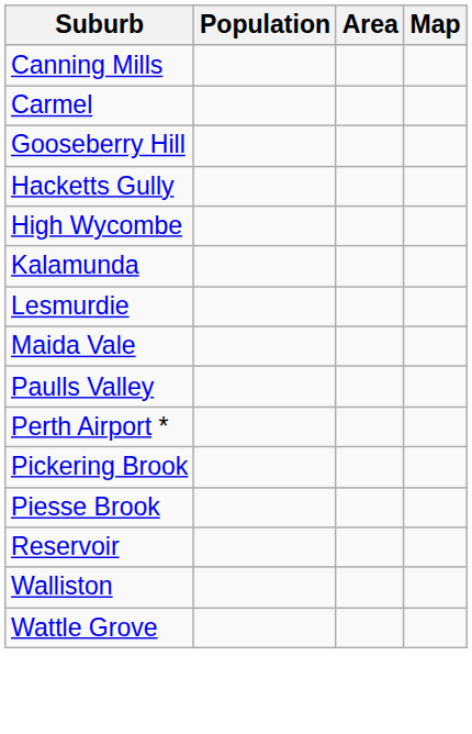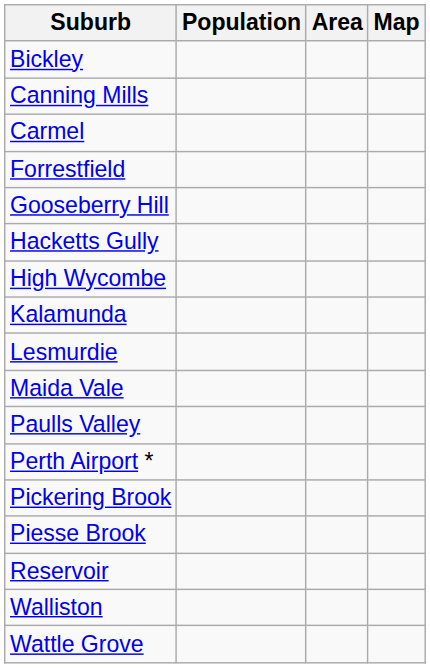+ row: Bickley
+ row: Forrestfield
